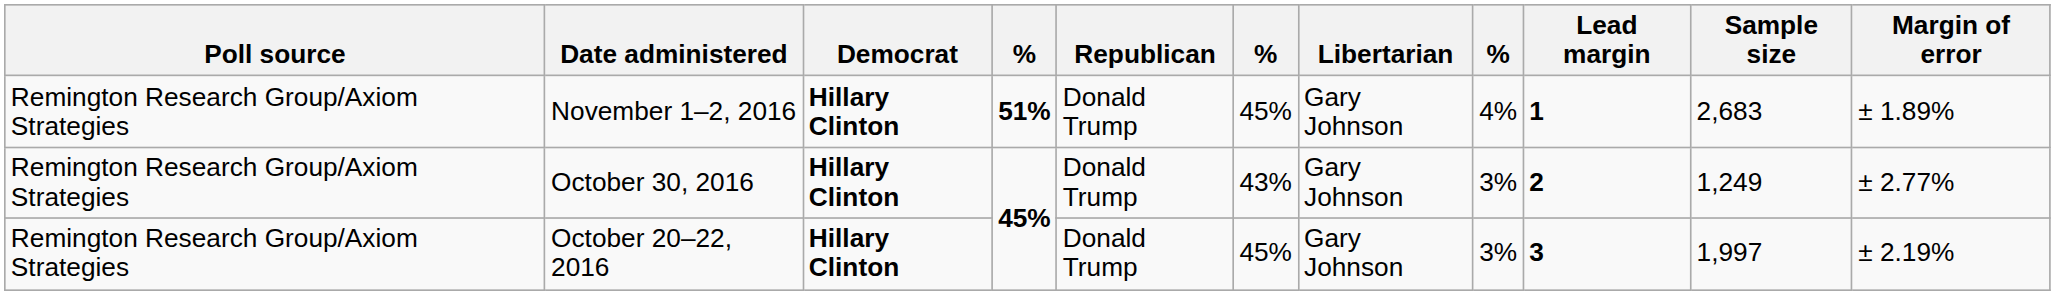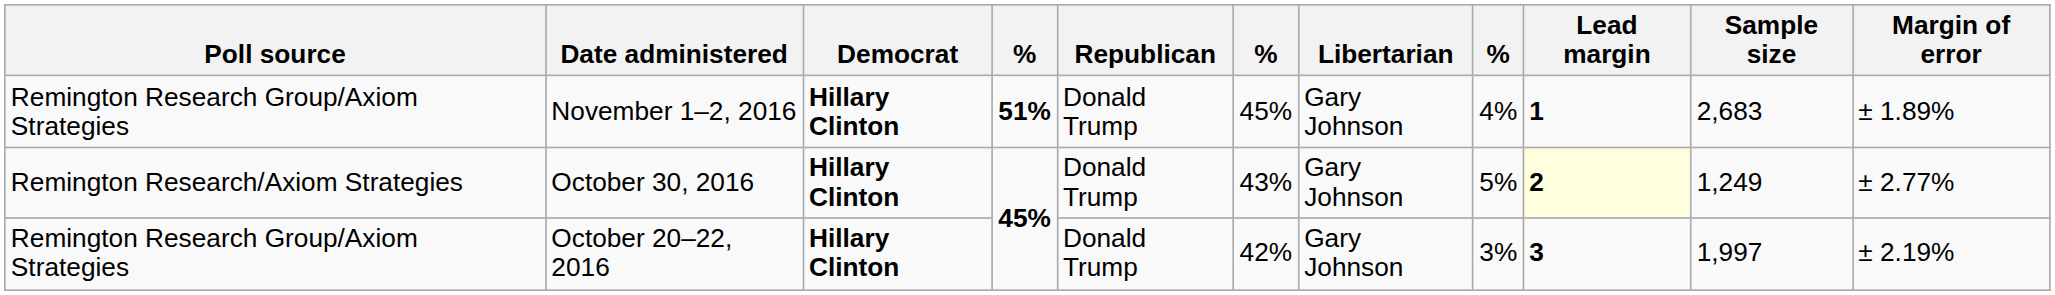October 30, 2016 | Poll source: Remington Research Group/Axiom Strategies -> Remington Research/Axiom Strategies
October 30, 2016 | column 8: 3% -> 5%
October 30, 2016 | Lead margin: no background -> lightyellow background
October 20–22, 2016 | column 6: 45% -> 42%
